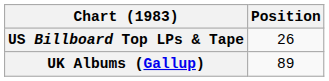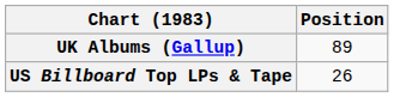rows swapped: UK Albums (Gallup) <-> US Billboard Top LPs & Tape
